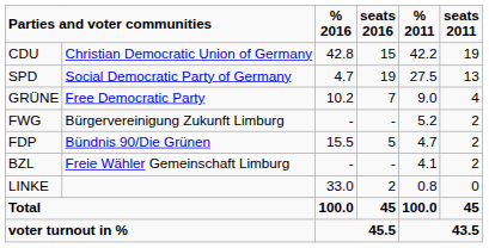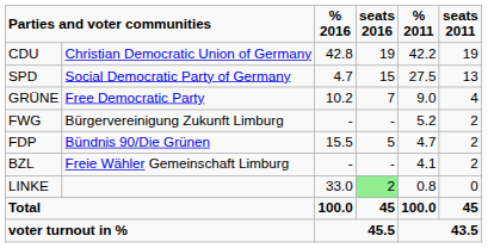CDU | seats 2016: 15 -> 19
SPD | seats 2016: 19 -> 15
LINKE | seats 2016: no background -> lightgreen background
